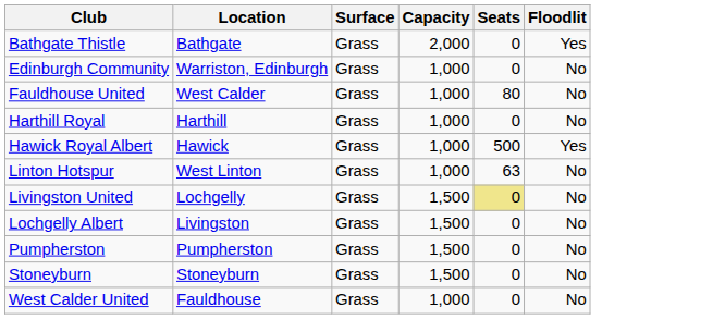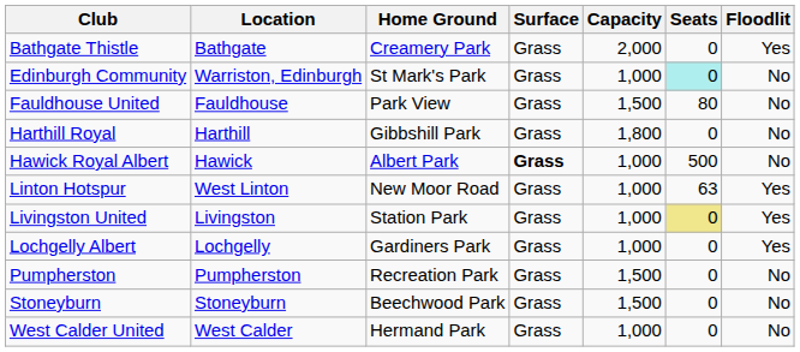+ column: Home Ground | Creamery Park | St Mark's Park | Park View | Gibbshill Park | Albert Park | New Moor Road | Station Park | Gardiners Park | Recreation Park | Beechwood Park | Hermand Park
Edinburgh Community | Seats: no background -> paleturquoise background
Fauldhouse United | Location: West Calder -> Fauldhouse
Fauldhouse United | Capacity: 1,000 -> 1,500
Harthill Royal | Capacity: 1,000 -> 1,800
Hawick Royal Albert | Surface: normal -> bold
Hawick Royal Albert | Floodlit: Yes -> No
Linton Hotspur | Floodlit: No -> Yes
Livingston United | Location: Lochgelly -> Livingston
Livingston United | Capacity: 1,500 -> 1,000
Livingston United | Floodlit: No -> Yes
Lochgelly Albert | Location: Livingston -> Lochgelly
Lochgelly Albert | Capacity: 1,500 -> 1,000
Lochgelly Albert | Floodlit: No -> Yes
West Calder United | Location: Fauldhouse -> West Calder
